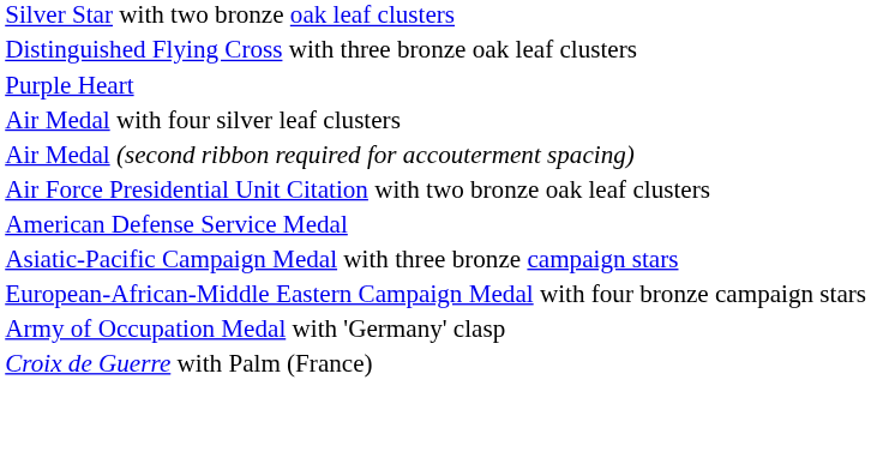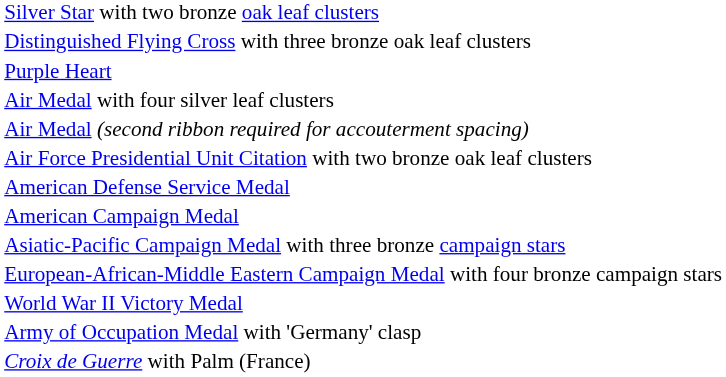+ row: American Campaign Medal
+ row: World War II Victory Medal
